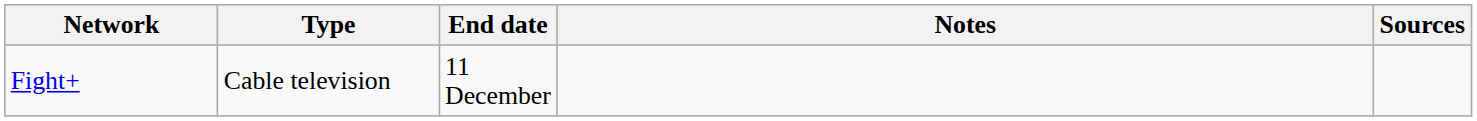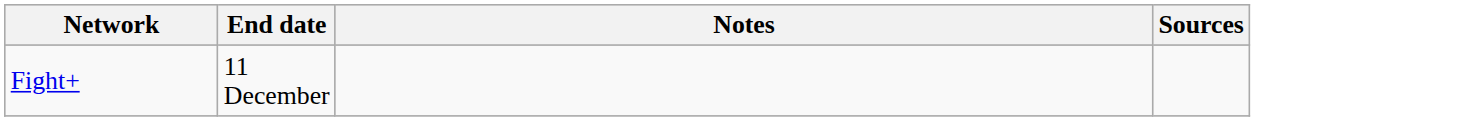- column: Type | Cable television
